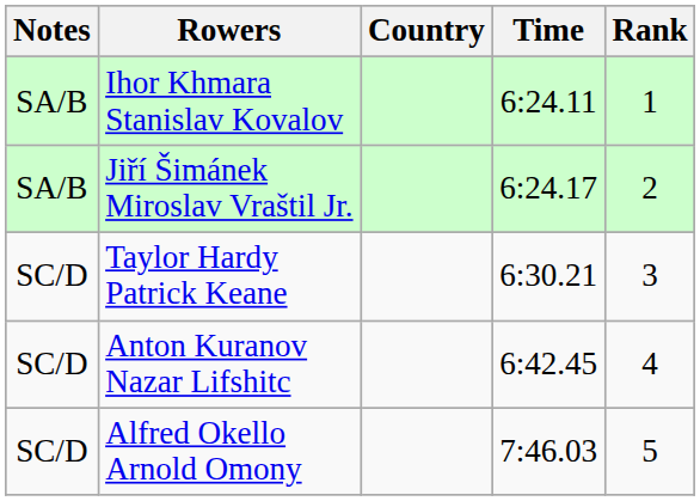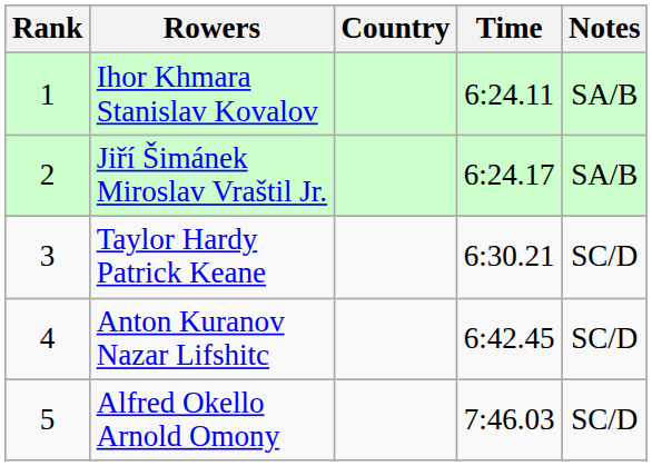columns swapped: Rank <-> Notes
